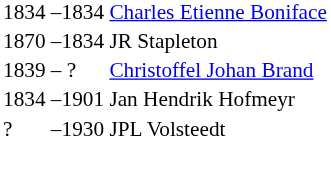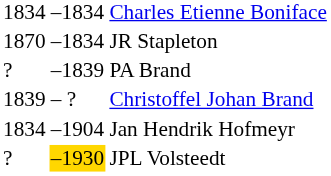+ row: ? | –1839 | PA Brand
Jan Hendrik Hofmeyr | column 2: –1901 -> –1904
JPL Volsteedt | column 2: no background -> gold background
